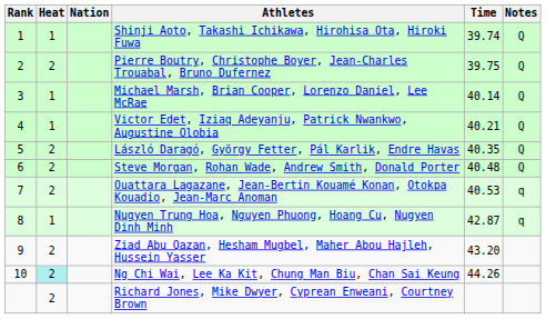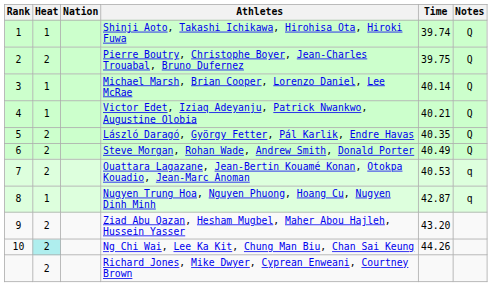Steve Morgan, Rohan Wade, Andrew Smith, Donald Porter | Time: 40.48 -> 40.49
